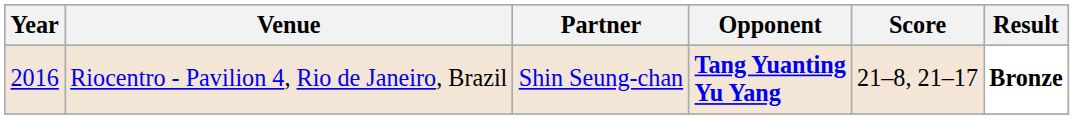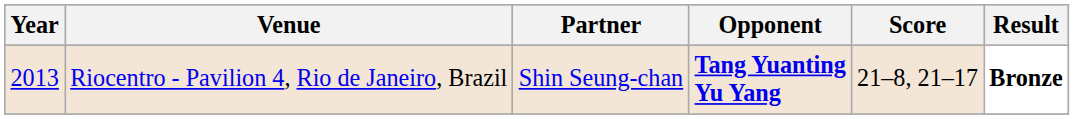Riocentro - Pavilion 4, Rio de Janeiro, Brazil | Year: 2016 -> 2013
